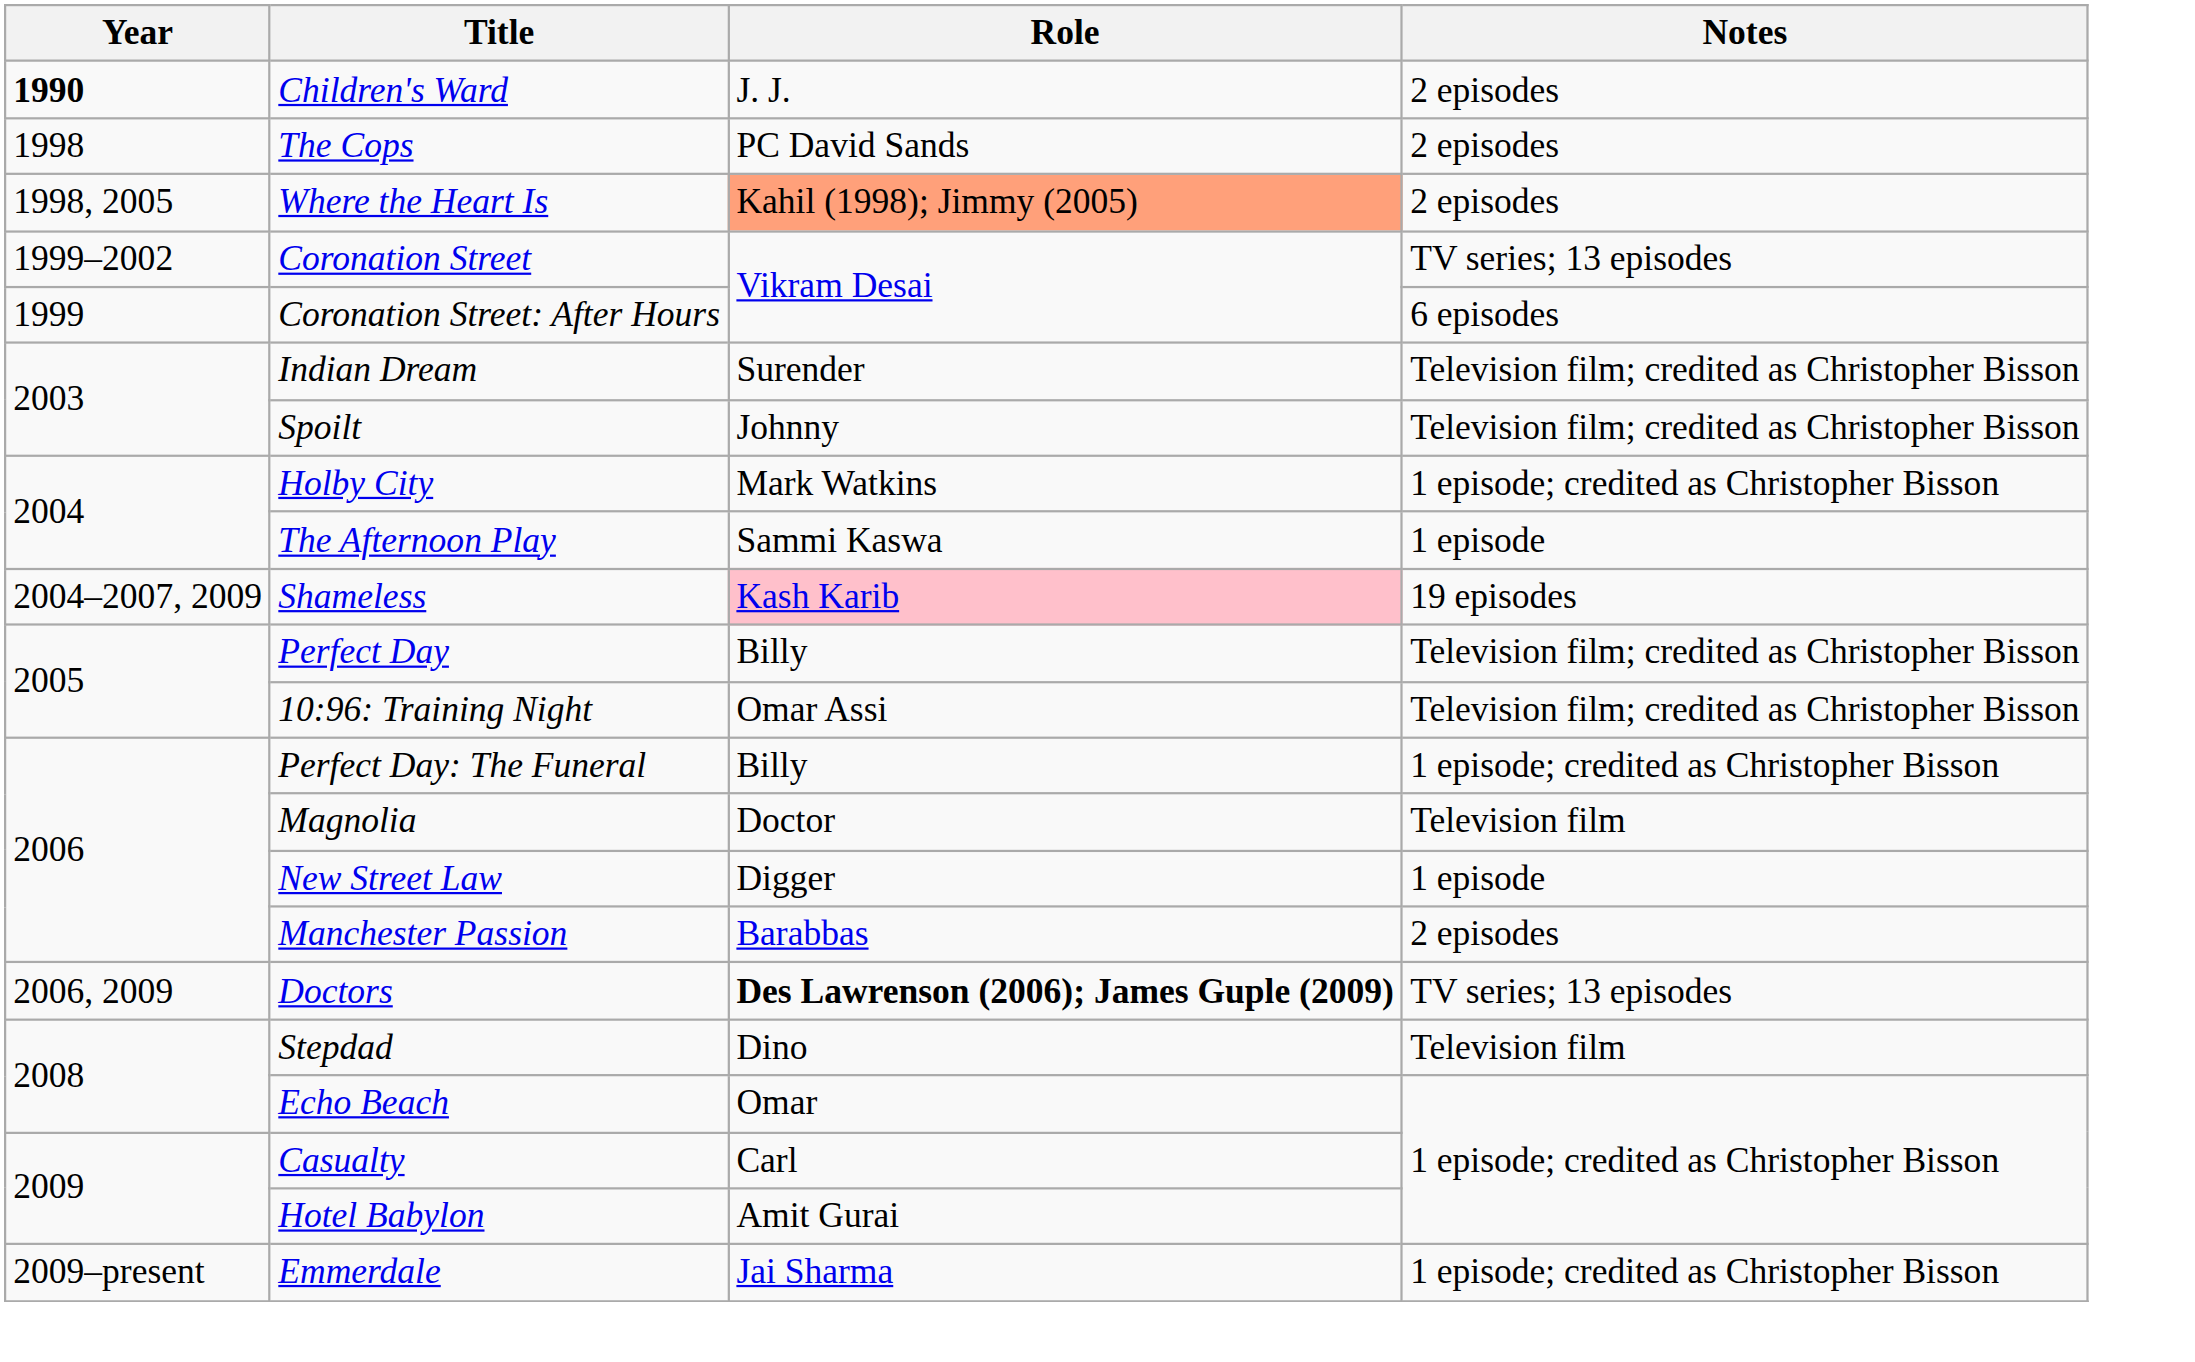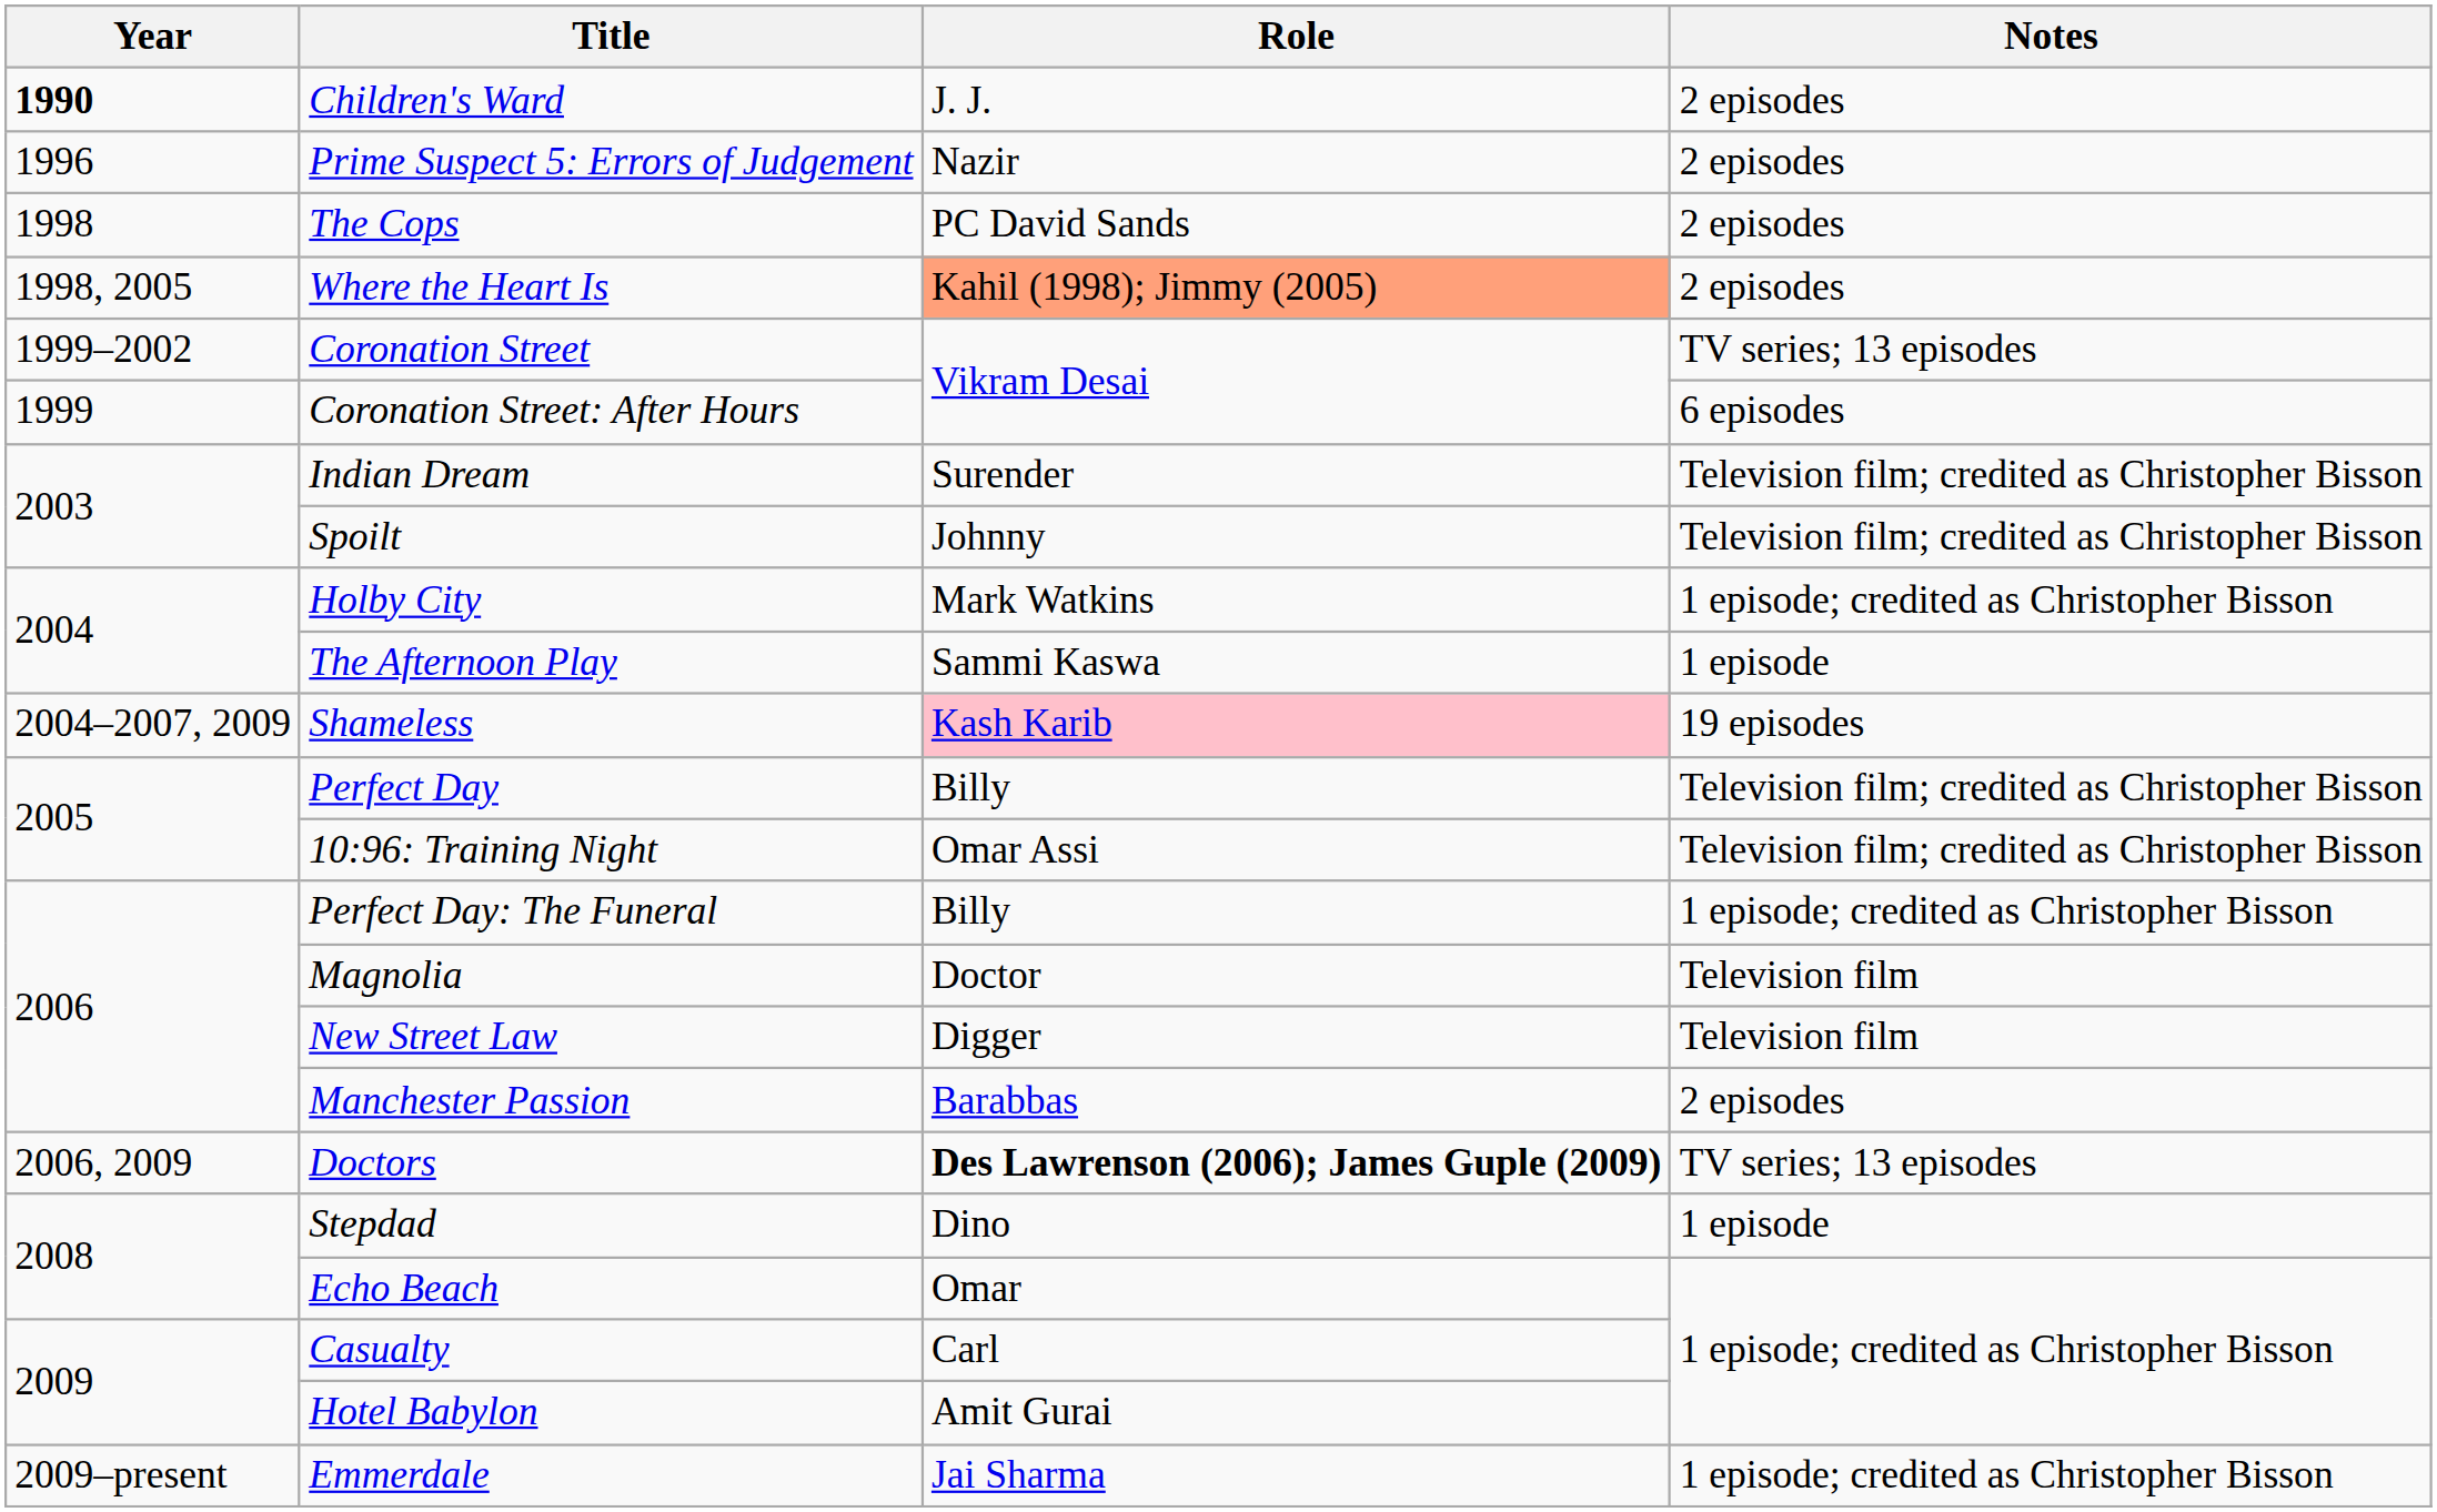+ row: 1996 | Prime Suspect 5: Errors of Judgement | Nazir | 2 episodes
New Street Law | Notes: 1 episode -> Television film
Stepdad | Notes: Television film -> 1 episode
